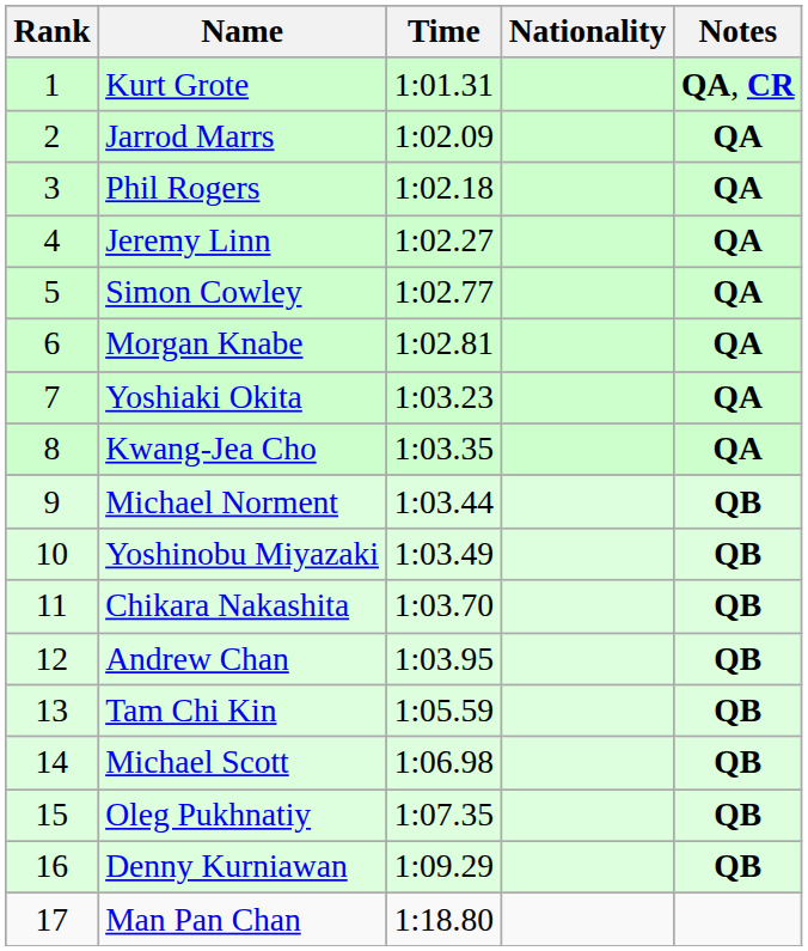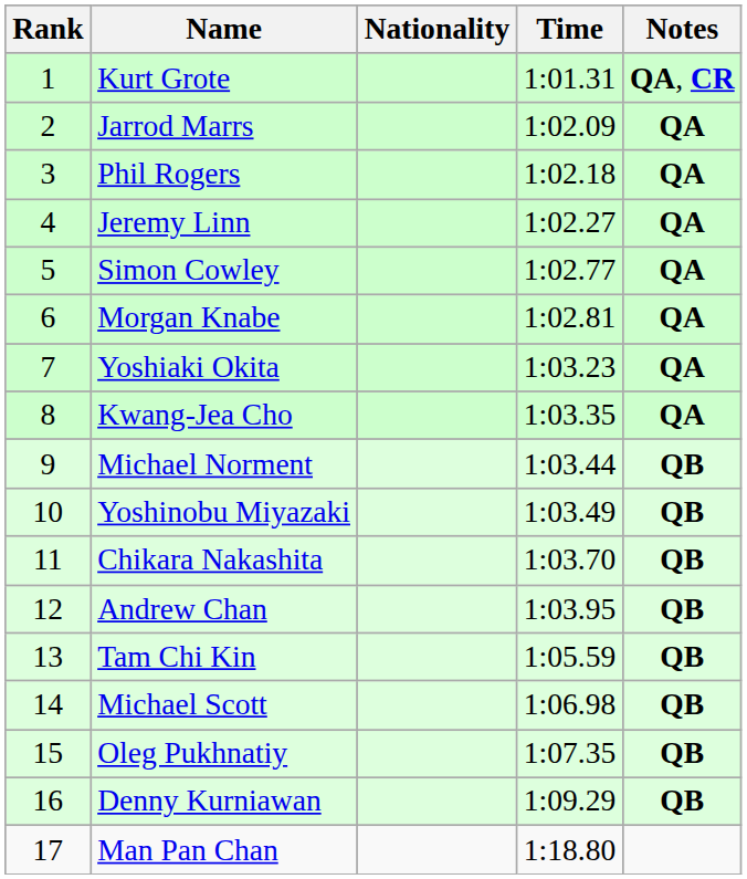columns swapped: Nationality <-> Time
